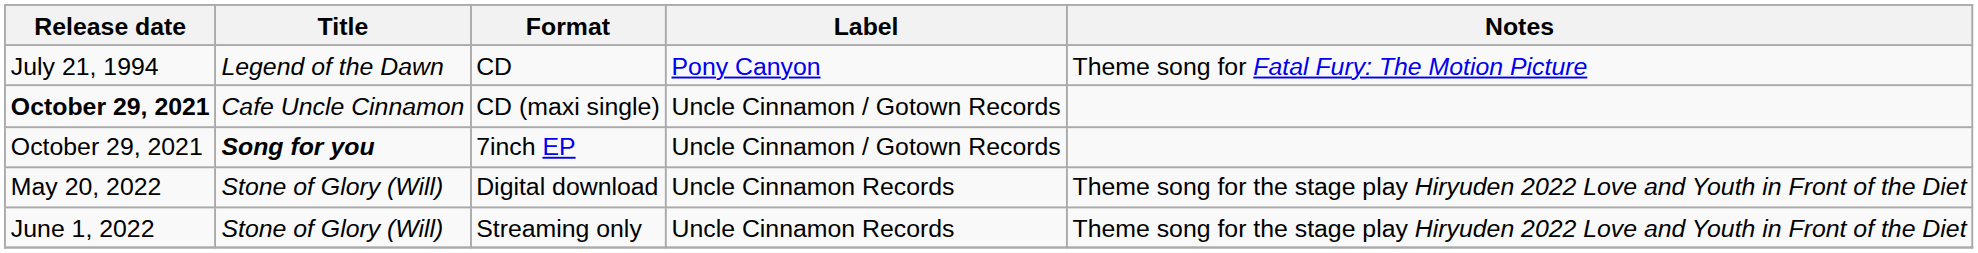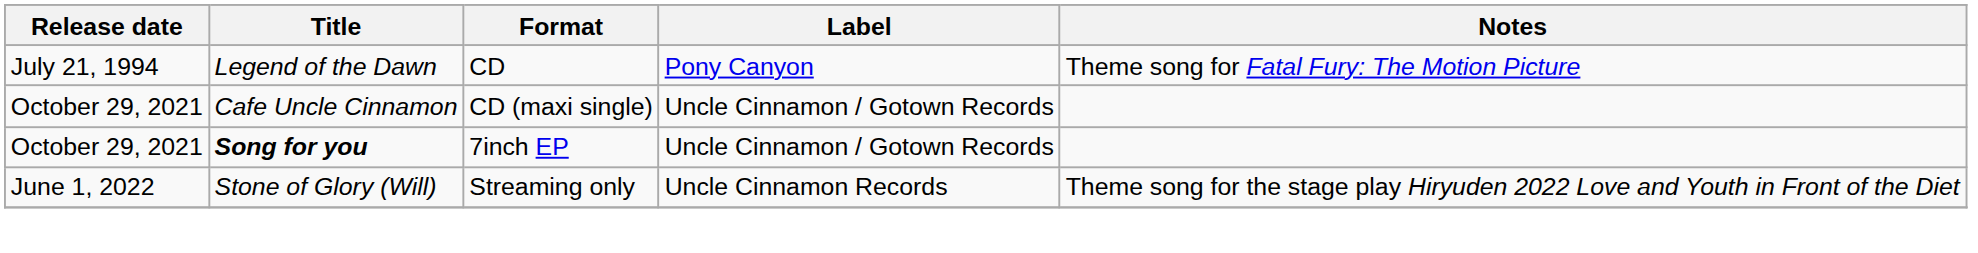CD (maxi single) | Release date: bold -> normal
- row: May 20, 2022 | Stone of Glory (Will) | Digital download | Uncle Cinnamon Records | Theme song for the stage play Hiryuden 2022 Love and Youth in Front of the Diet
